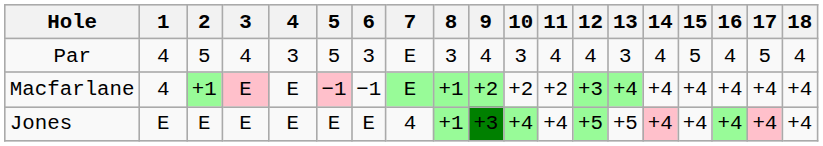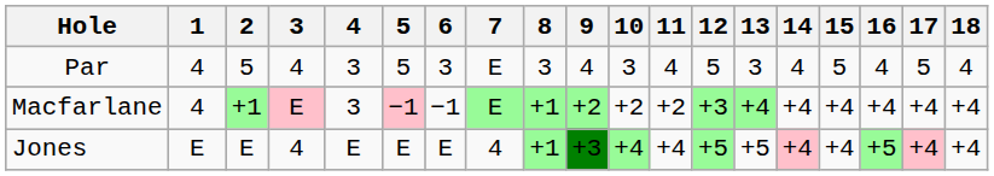Par | 12: 4 -> 5
Macfarlane | 4: E -> 3
Jones | 3: E -> 4
Jones | 16: +4 -> +5
